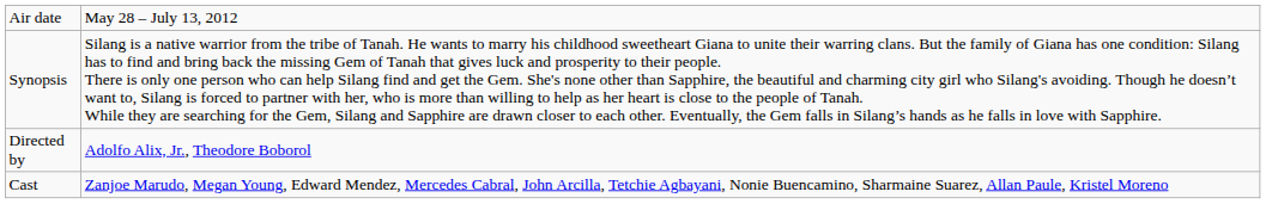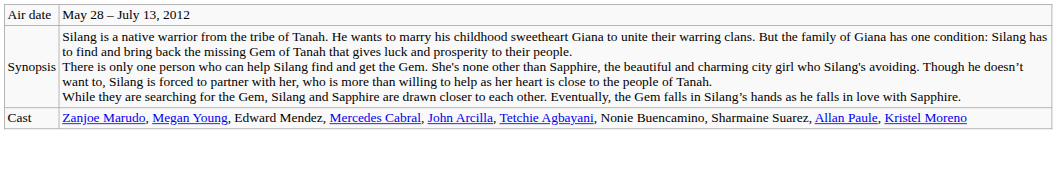- row: Directed by | Adolfo Alix, Jr., Theodore Boborol
